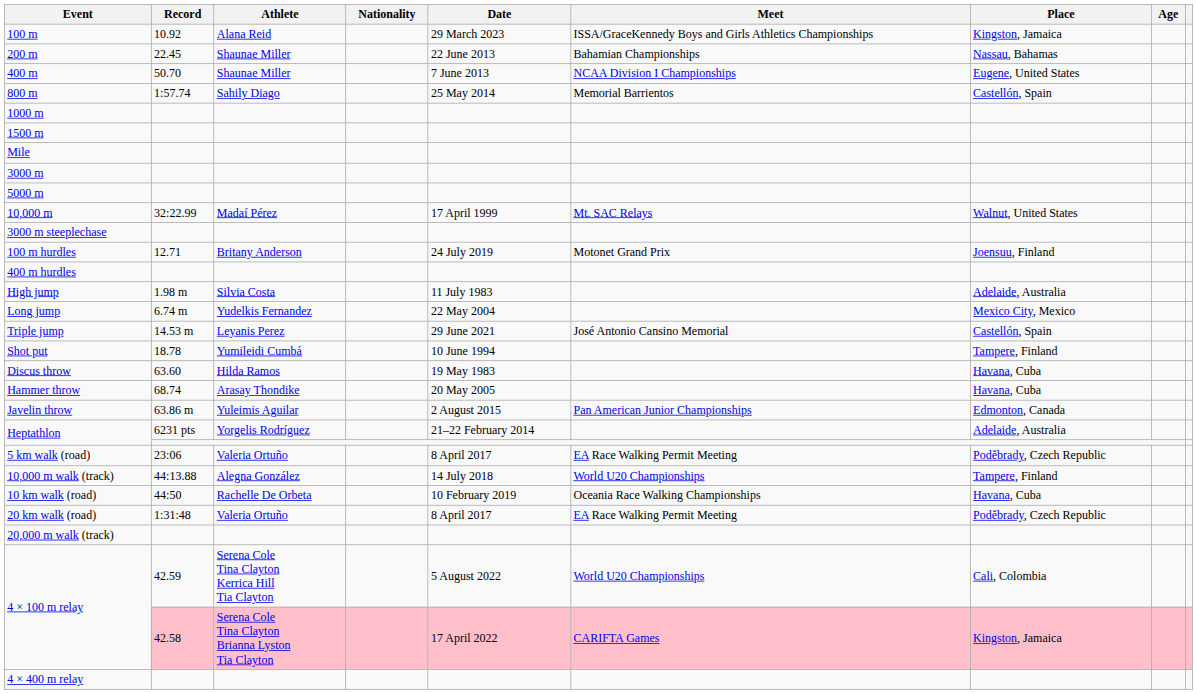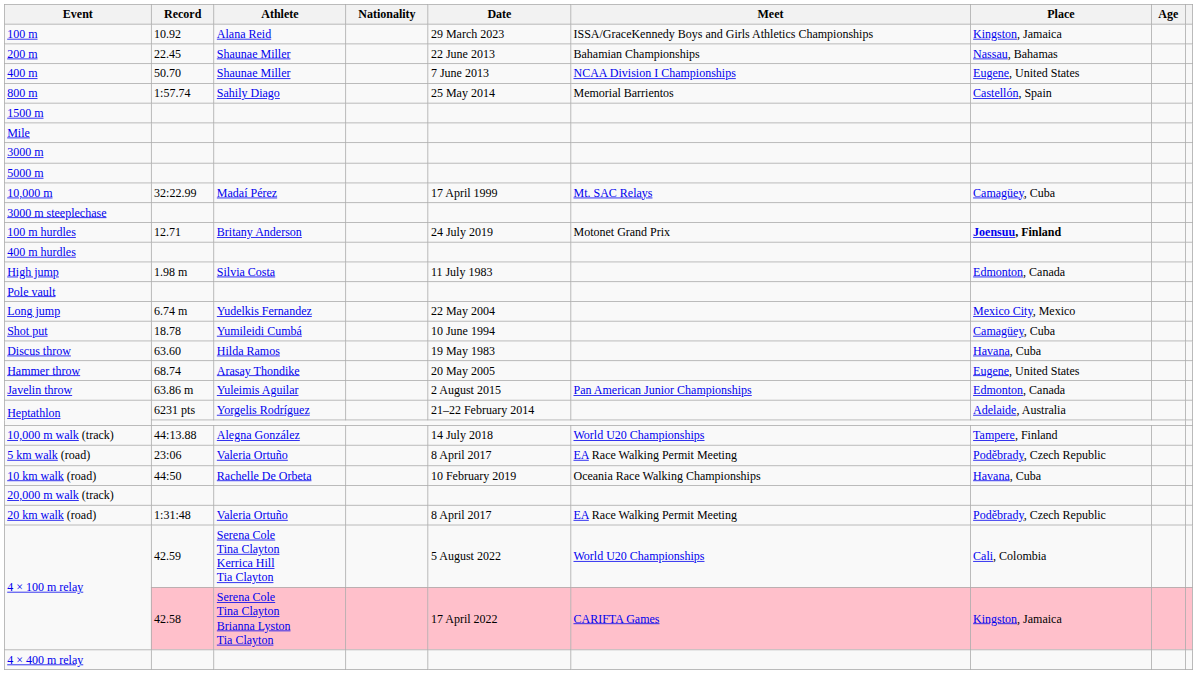- row: 1000 m
10,000 m | Place: Walnut, United States -> Camagüey, Cuba
100 m hurdles | Place: normal -> bold
High jump | Place: Adelaide, Australia -> Edmonton, Canada
+ row: Pole vault
- row: Triple jump | 14.53 m | Leyanis Perez | 29 June 2021 | José Antonio Cansino Memorial | Castellón, Spain
Shot put | Place: Tampere, Finland -> Camagüey, Cuba
Hammer throw | Place: Havana, Cuba -> Eugene, United States
rows swapped: 5 km walk (road) <-> 10,000 m walk (track)
rows swapped: 20,000 m walk (track) <-> 20 km walk (road)
